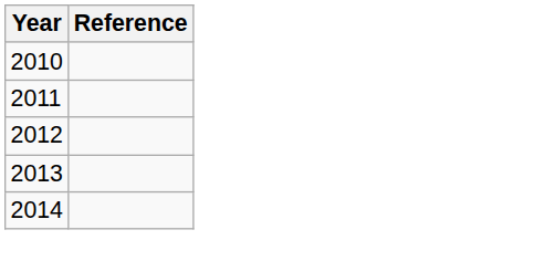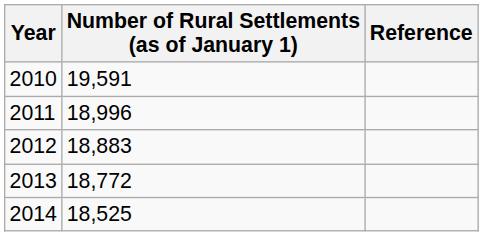+ column: Number of Rural Settlements (as of January 1) | 19,591 | 18,996 | 18,883 | 18,772 | 18,525
